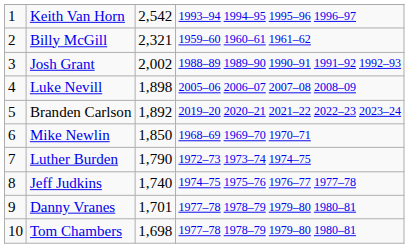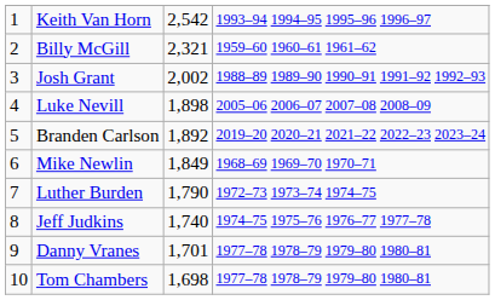Mike Newlin | column 3: 1,850 -> 1,849
